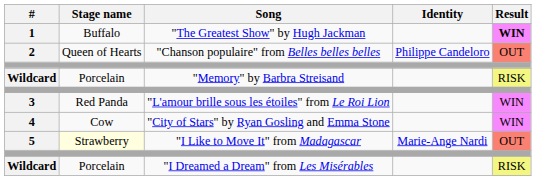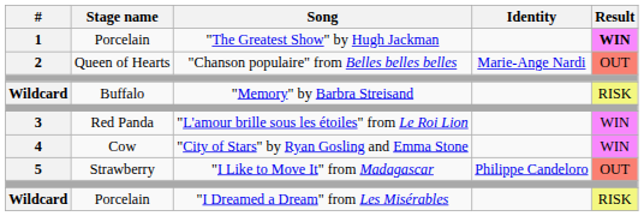"The Greatest Show" by Hugh Jackman | Stage name: Buffalo -> Porcelain
"Chanson populaire" from Belles belles belles | Identity: Philippe Candeloro -> Marie-Ange Nardi
"Memory" by Barbra Streisand | Stage name: Porcelain -> Buffalo
"I Like to Move It" from Madagascar | Stage name: lightyellow background -> no background
"I Like to Move It" from Madagascar | Identity: Marie-Ange Nardi -> Philippe Candeloro
